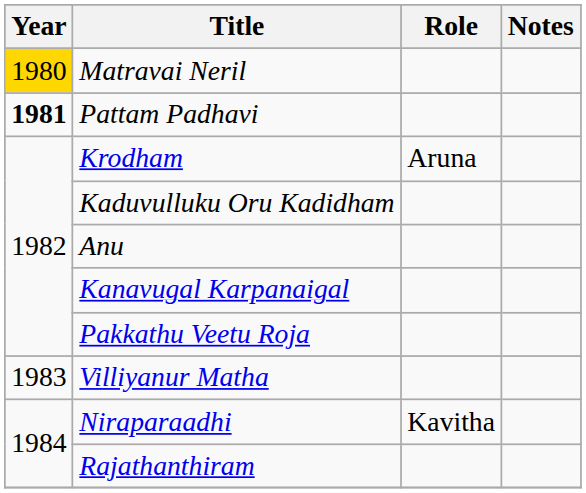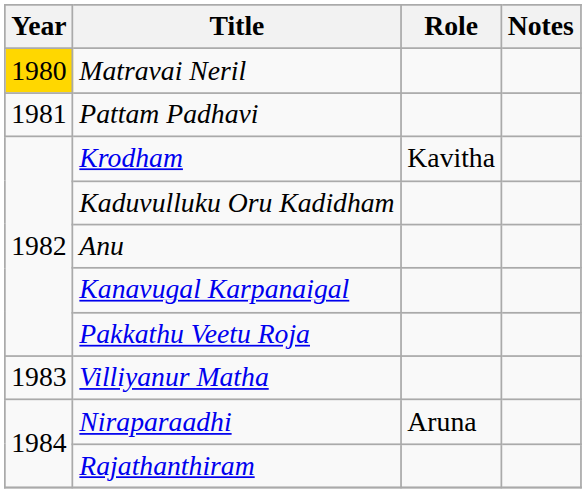Pattam Padhavi | Year: bold -> normal
Krodham | Role: Aruna -> Kavitha
Niraparaadhi | Role: Kavitha -> Aruna
